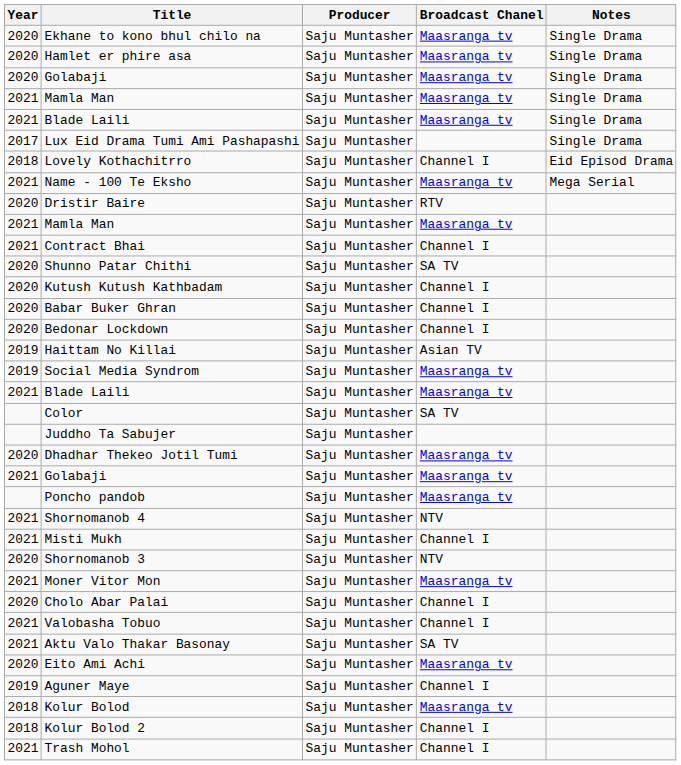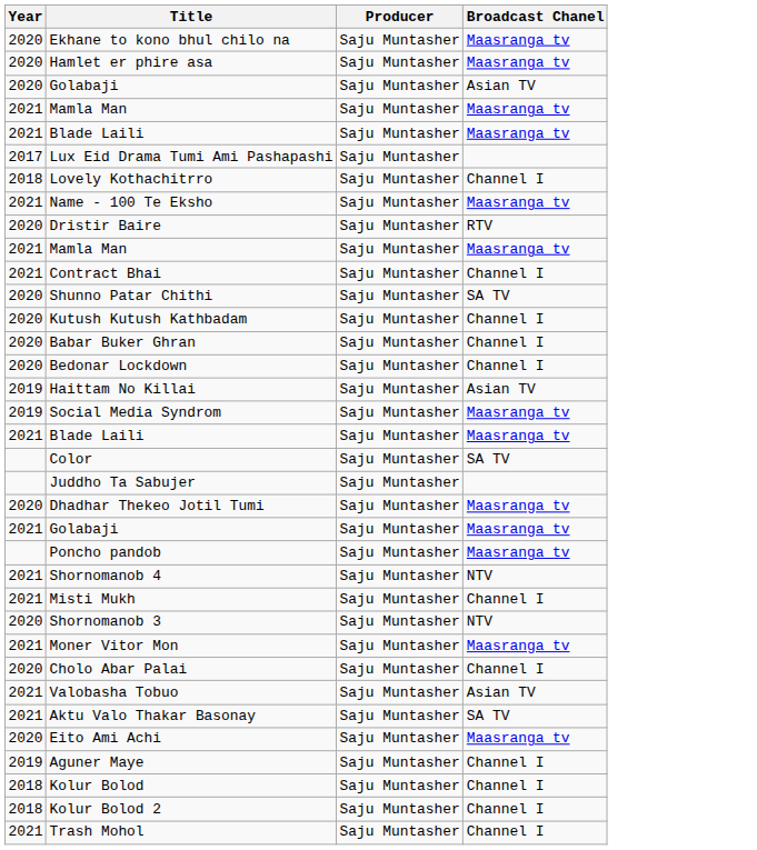- column: Notes | Single Drama | Single Drama | Single Drama | Single Drama | Single Drama | Single Drama | Eid Episod Drama | Mega Serial
2020 / Golabaji | Broadcast Chanel: Maasranga tv -> Asian TV
Valobasha Tobuo | Broadcast Chanel: Channel I -> Asian TV
Kolur Bolod | Broadcast Chanel: Maasranga tv -> Channel I
